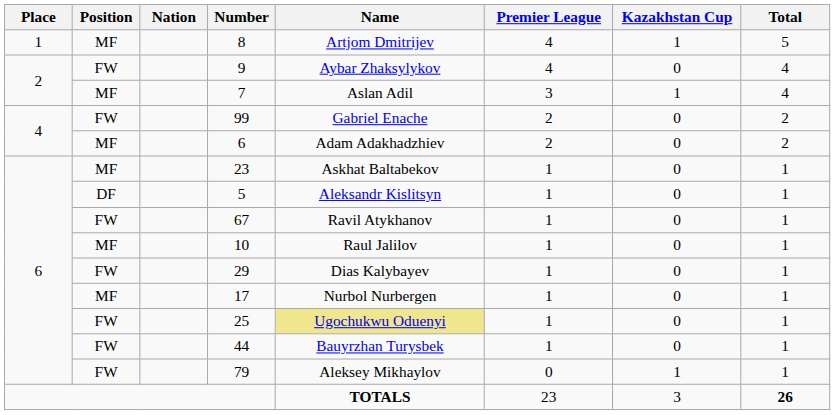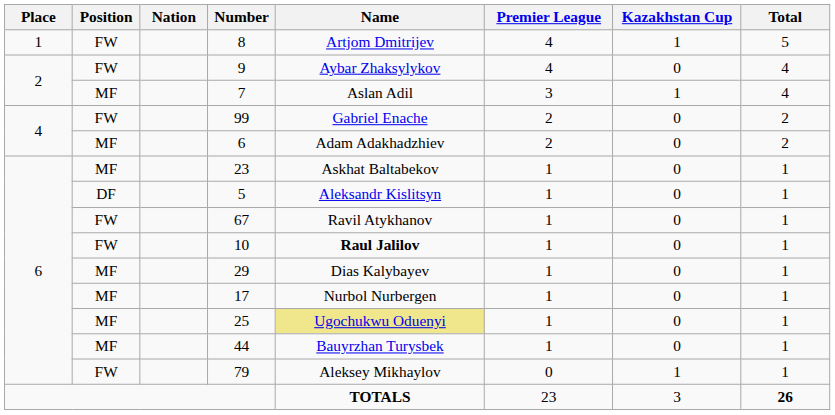8 | Position: MF -> FW
10 | Position: MF -> FW
10 | Name: normal -> bold
29 | Position: FW -> MF
25 | Position: FW -> MF
44 | Position: FW -> MF
